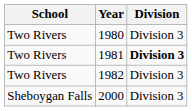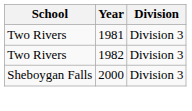- row: Two Rivers | 1980 | Division 3
1981 | Division: bold -> normal
